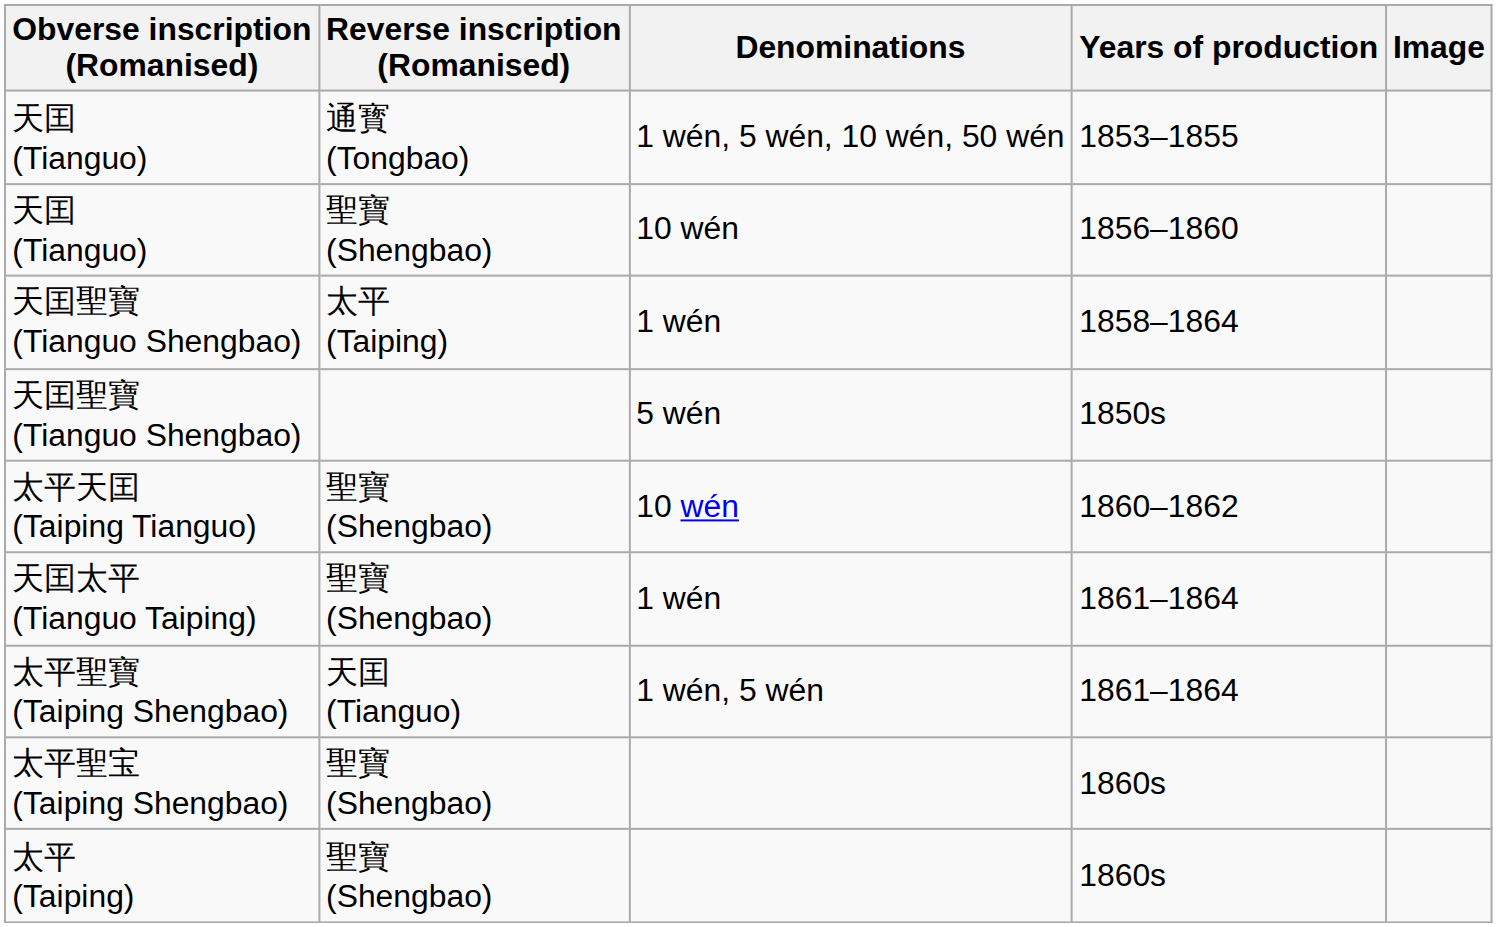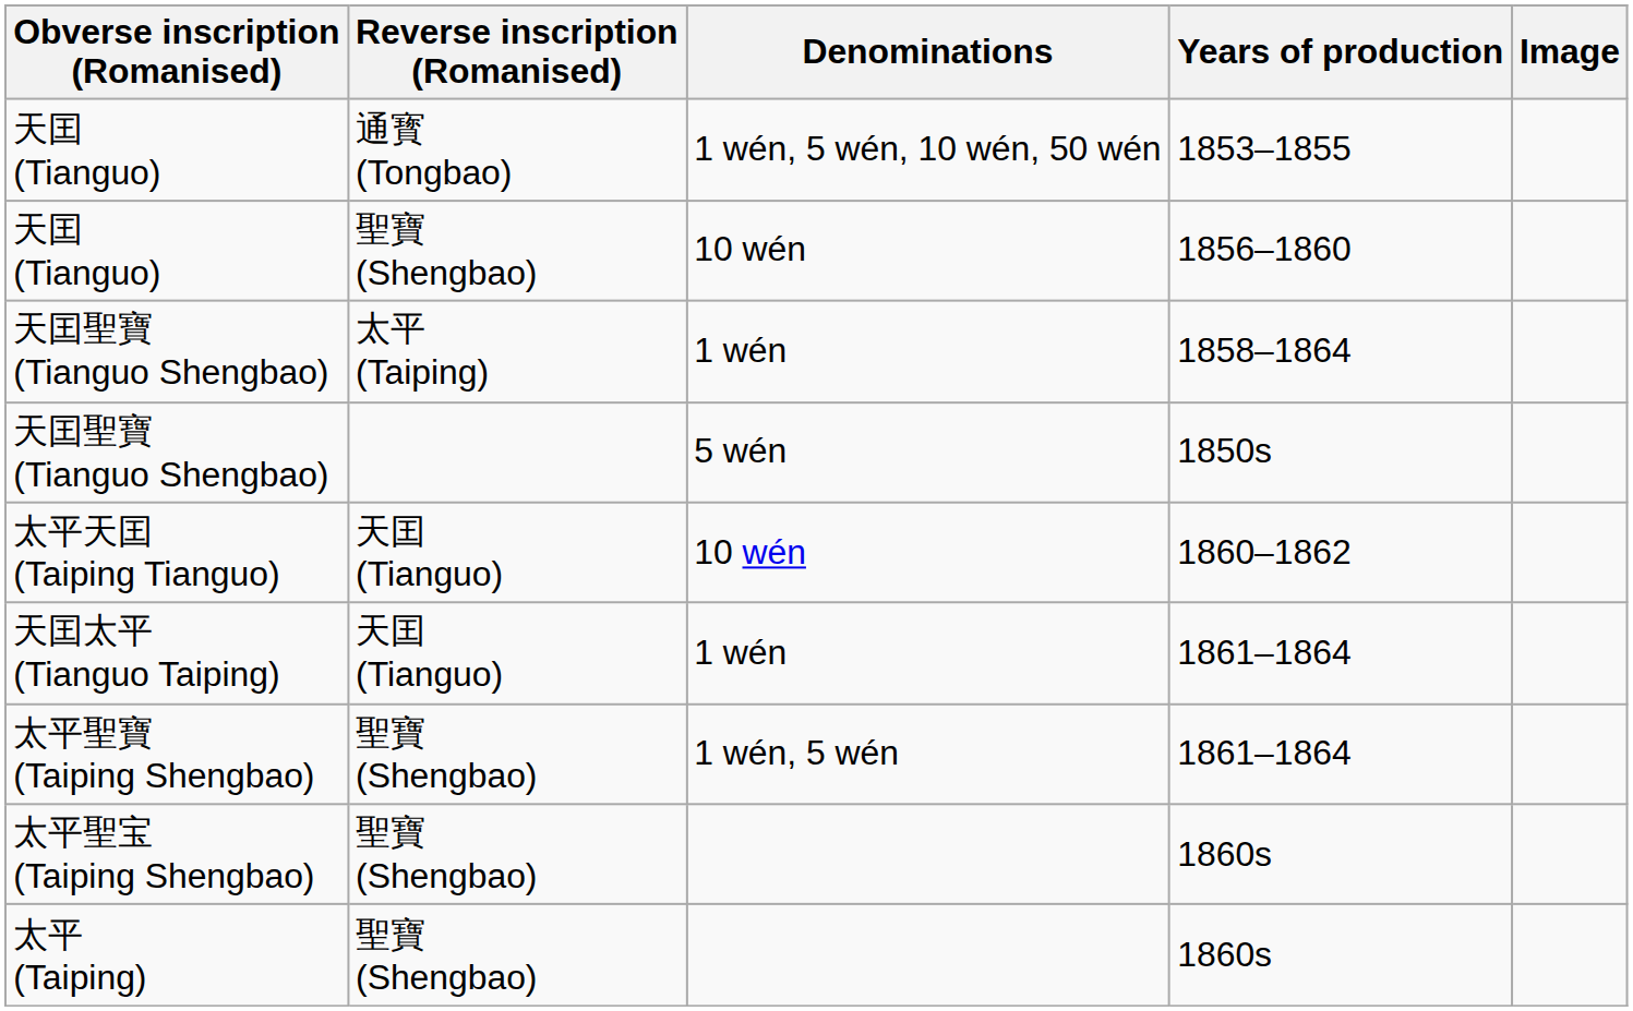太平天囯 (Taiping Tianguo) | Reverse inscription (Romanised): 聖寶 (Shengbao) -> 天囯 (Tianguo)
天囯太平 (Tianguo Taiping) | Reverse inscription (Romanised): 聖寶 (Shengbao) -> 天囯 (Tianguo)
太平聖寶 (Taiping Shengbao) | Reverse inscription (Romanised): 天囯 (Tianguo) -> 聖寶 (Shengbao)
